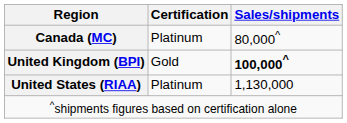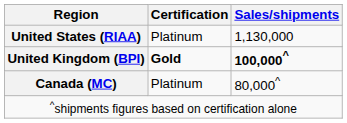rows swapped: Canada (MC) <-> United States (RIAA)
United Kingdom (BPI) | Certification: normal -> bold
